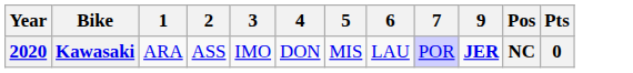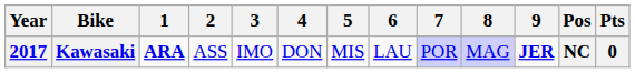+ column: 8 | MAG
Kawasaki | Year: 2020 -> 2017
Kawasaki | 1: normal -> bold
